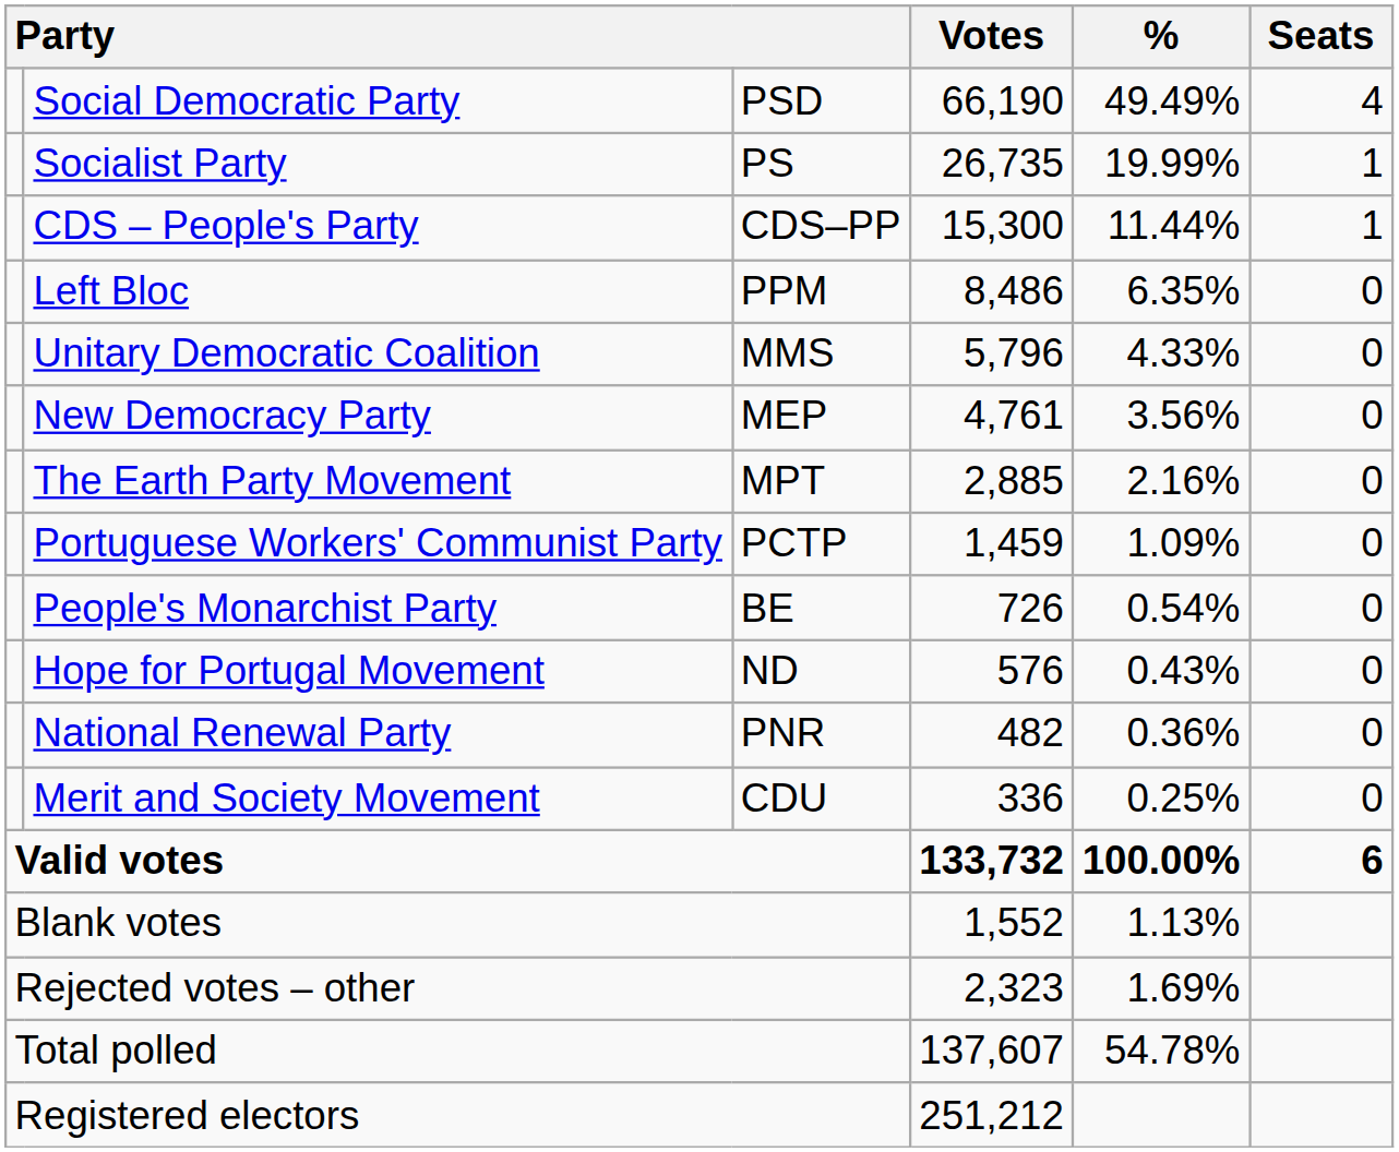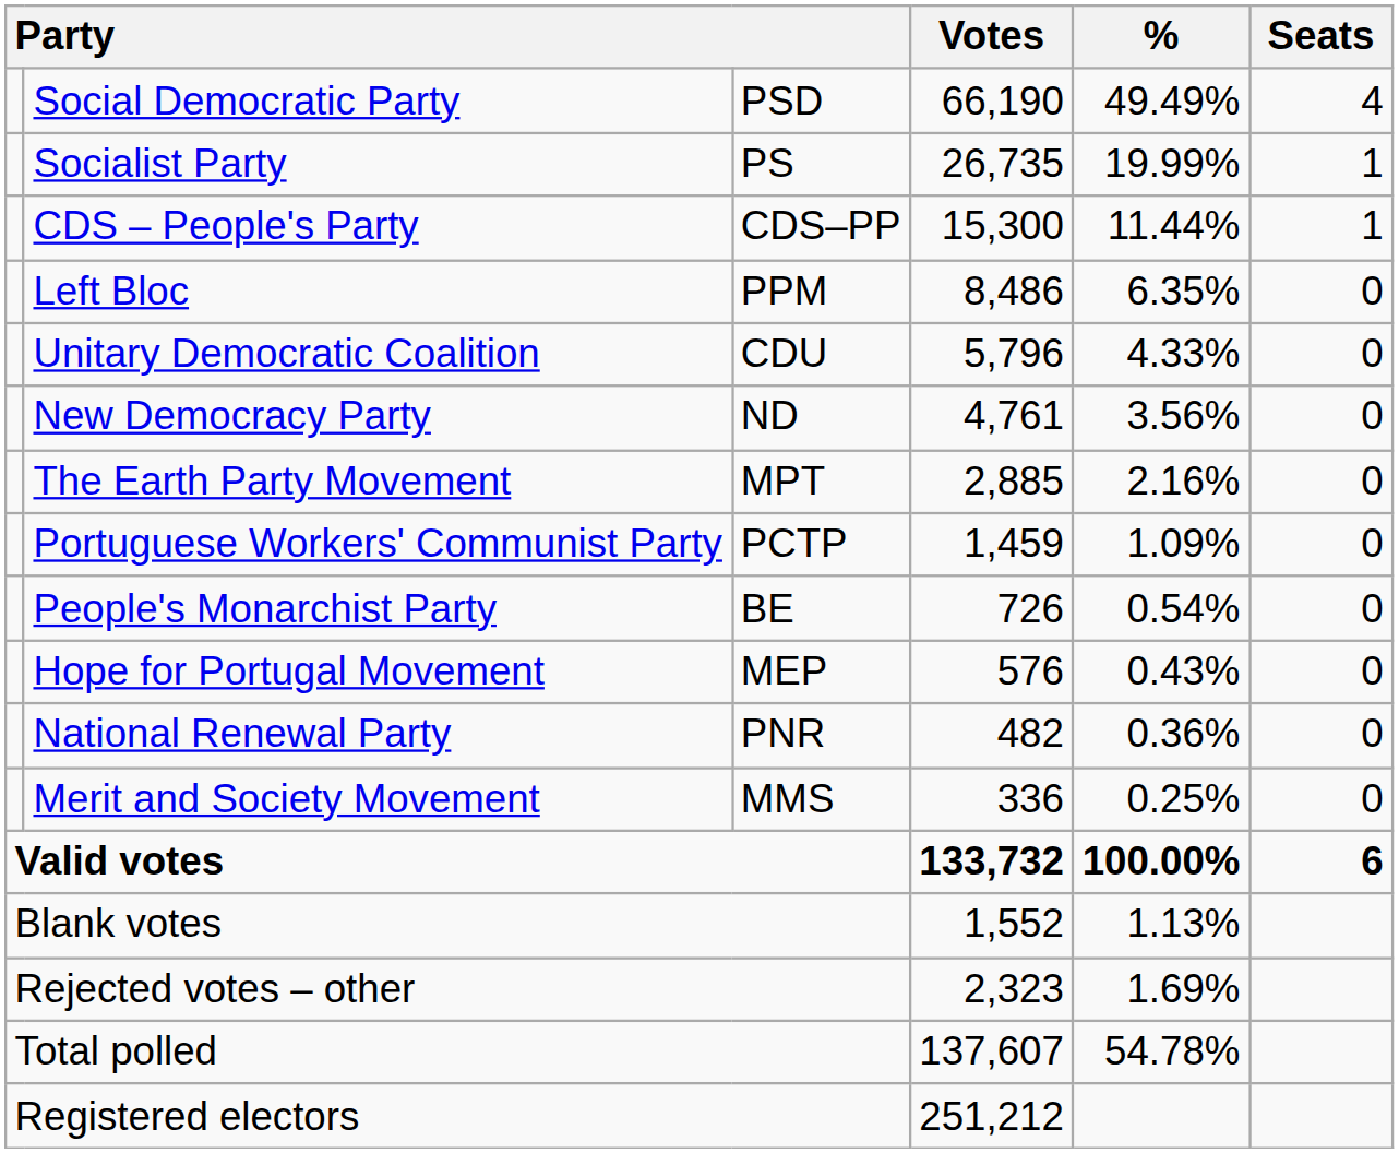Unitary Democratic Coalition | column 3: MMS -> CDU
New Democracy Party | column 3: MEP -> ND
Hope for Portugal Movement | column 3: ND -> MEP
Merit and Society Movement | column 3: CDU -> MMS
